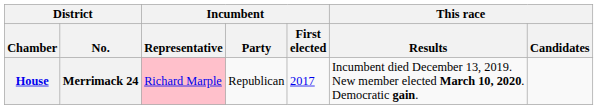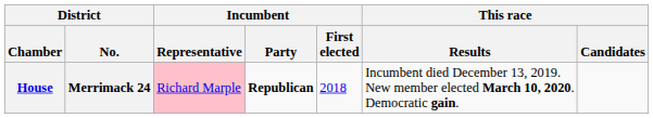House | Incumbent / Party: normal -> bold
House | Incumbent / First elected: 2017 -> 2018
